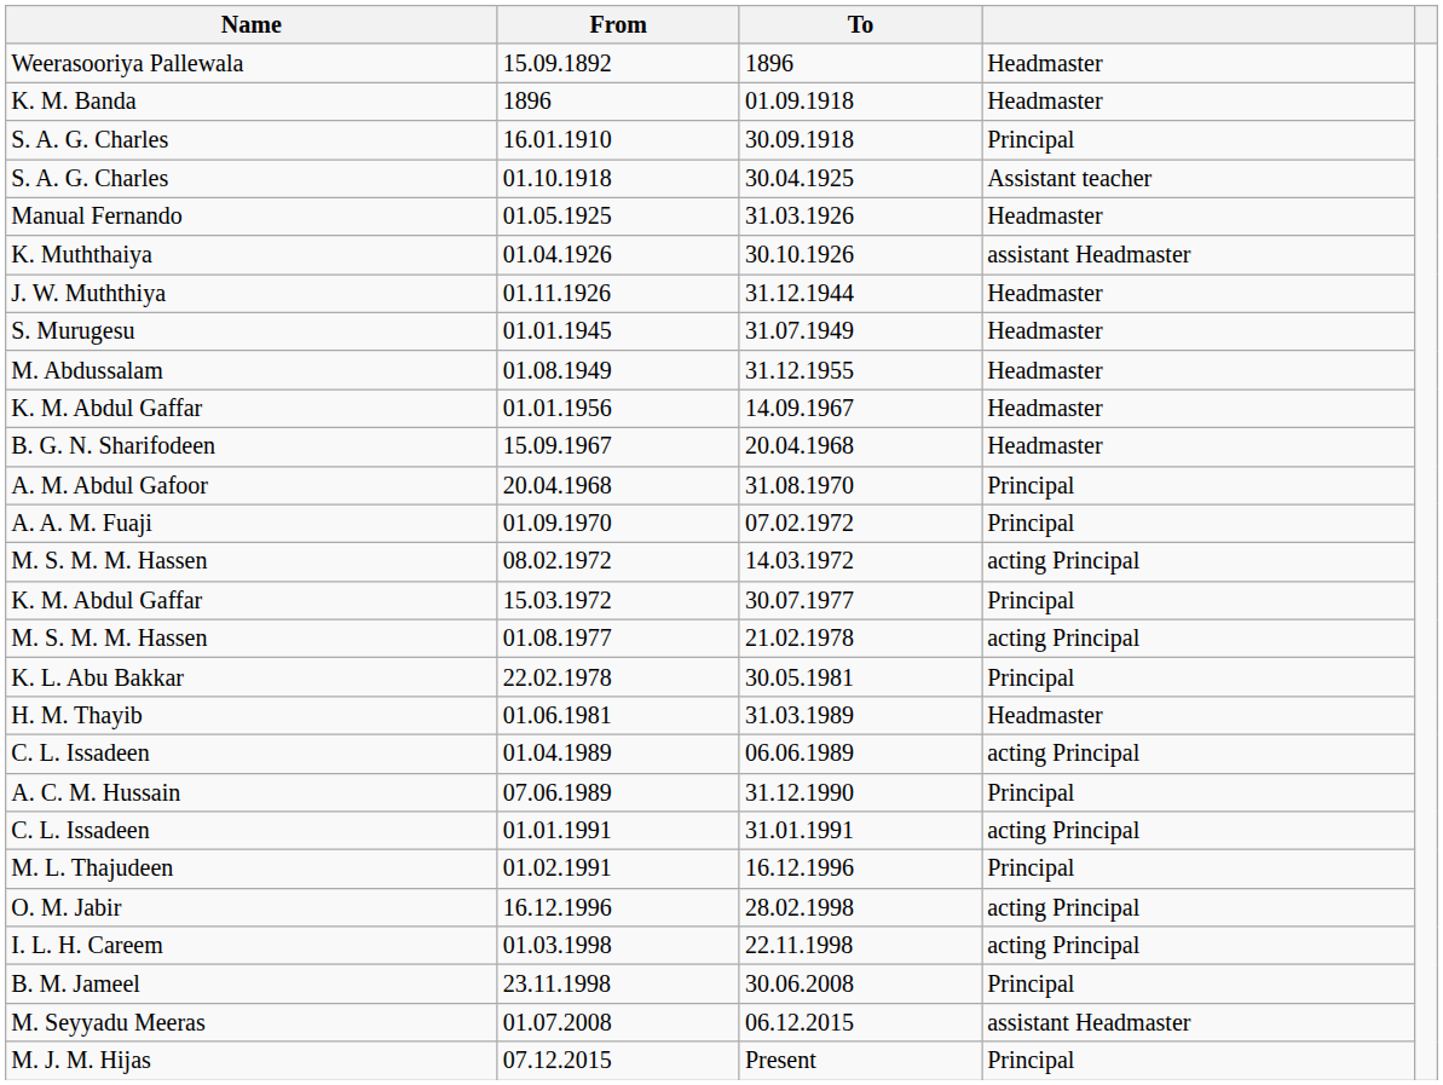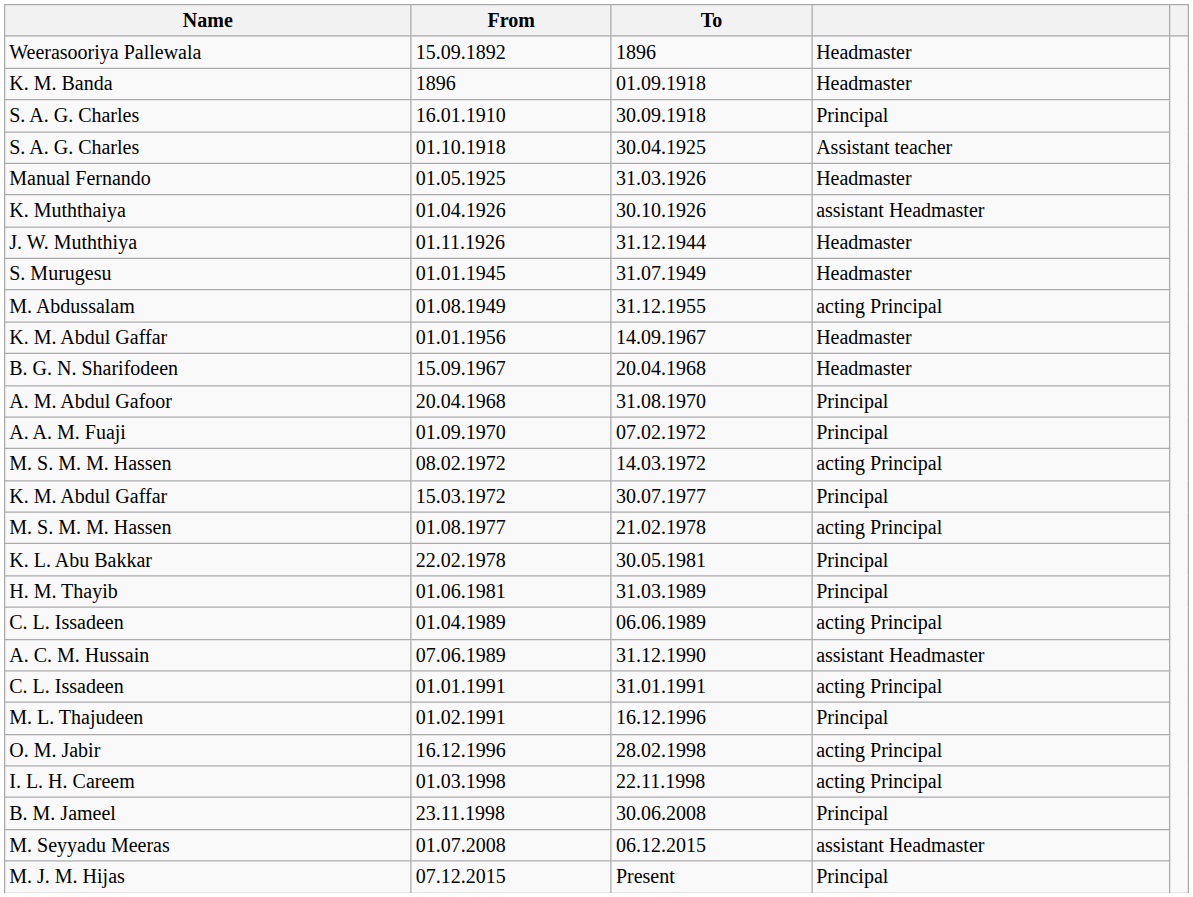01.08.1949 | column 4: Headmaster -> acting Principal
01.06.1981 | column 4: Headmaster -> Principal
07.06.1989 | column 4: Principal -> assistant Headmaster
